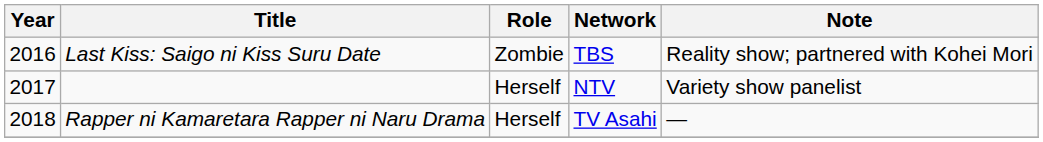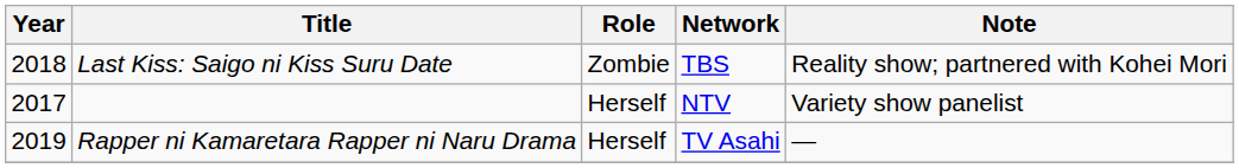Last Kiss: Saigo ni Kiss Suru Date | Year: 2016 -> 2018
Rapper ni Kamaretara Rapper ni Naru Drama | Year: 2018 -> 2019
